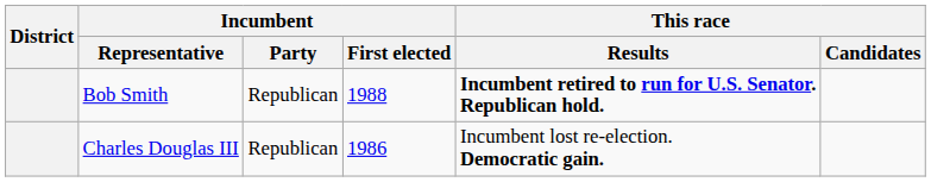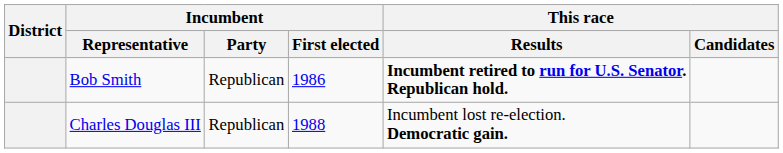Bob Smith | Incumbent / First elected: 1988 -> 1986
Charles Douglas III | Incumbent / First elected: 1986 -> 1988
